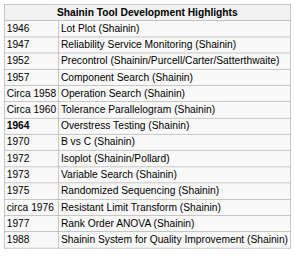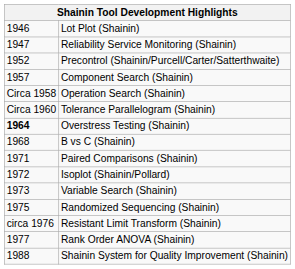B vs C (Shainin) | column 1: 1970 -> 1968
+ row: 1971 | Paired Comparisons (Shainin)
